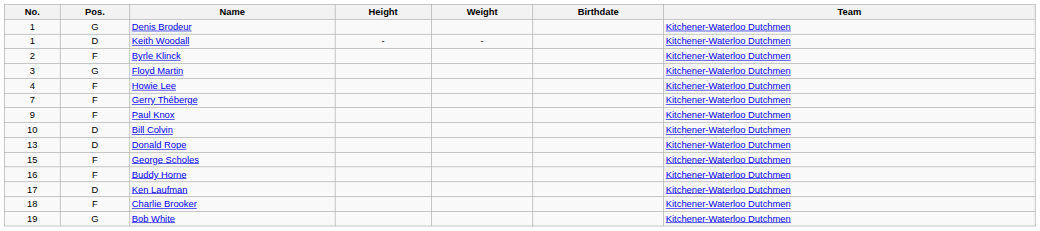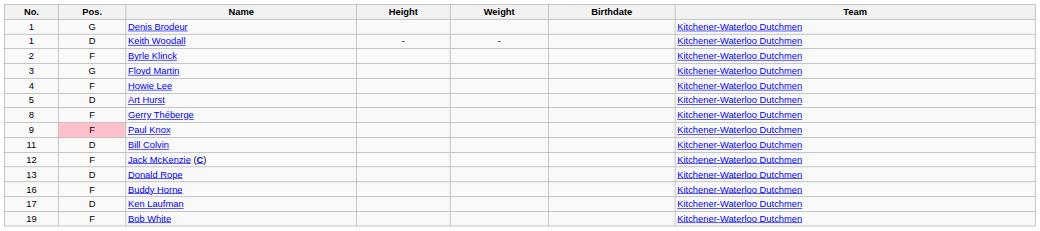+ row: 5 | D | Art Hurst | Kitchener-Waterloo Dutchmen
Gerry Théberge | No.: 7 -> 8
Paul Knox | Pos.: no background -> pink background
Bill Colvin | No.: 10 -> 11
+ row: 12 | F | Jack McKenzie (C) | Kitchener-Waterloo Dutchmen
- row: 15 | F | George Scholes | Kitchener-Waterloo Dutchmen
- row: 18 | F | Charlie Brooker | Kitchener-Waterloo Dutchmen
Bob White | Pos.: G -> F
